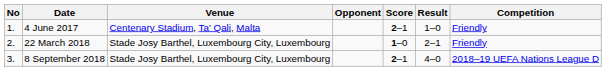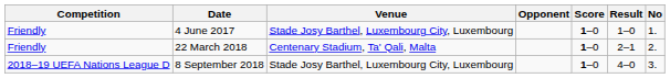columns swapped: No <-> Competition
4 June 2017 | Venue: Centenary Stadium, Ta' Qali, Malta -> Stade Josy Barthel, Luxembourg City, Luxembourg
4 June 2017 | Score: 2–1 -> 1–0
22 March 2018 | Venue: Stade Josy Barthel, Luxembourg City, Luxembourg -> Centenary Stadium, Ta' Qali, Malta
8 September 2018 | Score: 2–1 -> 1–0
